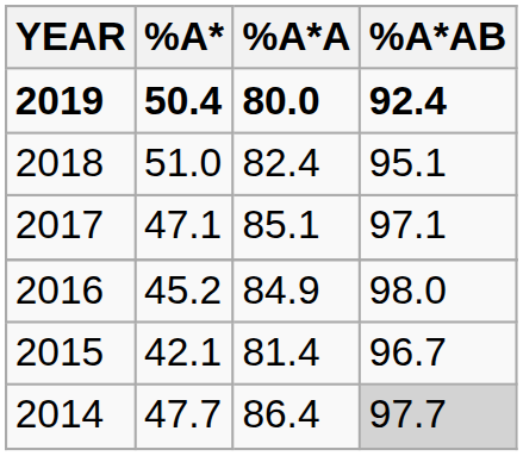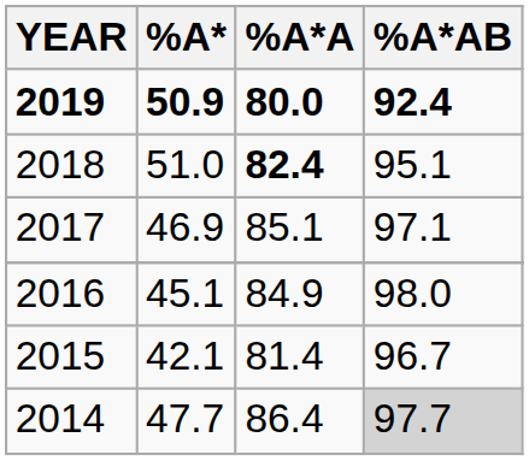2019 | %A*: 50.4 -> 50.9
2018 | %A*A: normal -> bold
2017 | %A*: 47.1 -> 46.9
2016 | %A*: 45.2 -> 45.1
